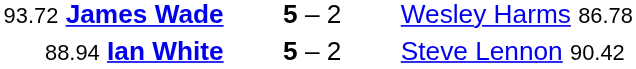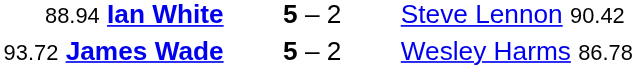rows swapped: 93.72 James Wade <-> 88.94 Ian White
